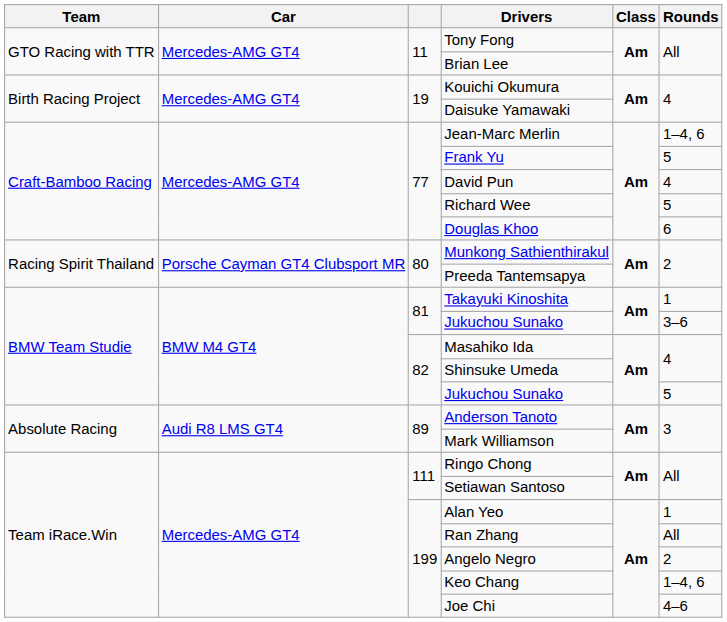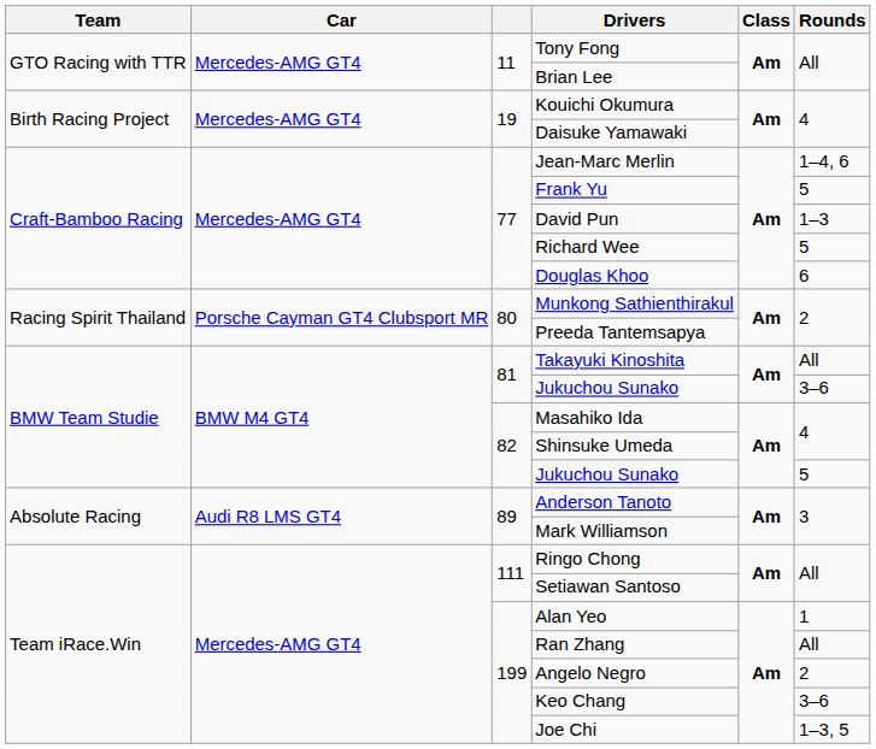David Pun | Rounds: 4 -> 1–3
Takayuki Kinoshita | Rounds: 1 -> All
Keo Chang | Rounds: 1–4, 6 -> 3–6
Joe Chi | Rounds: 4–6 -> 1–3, 5
